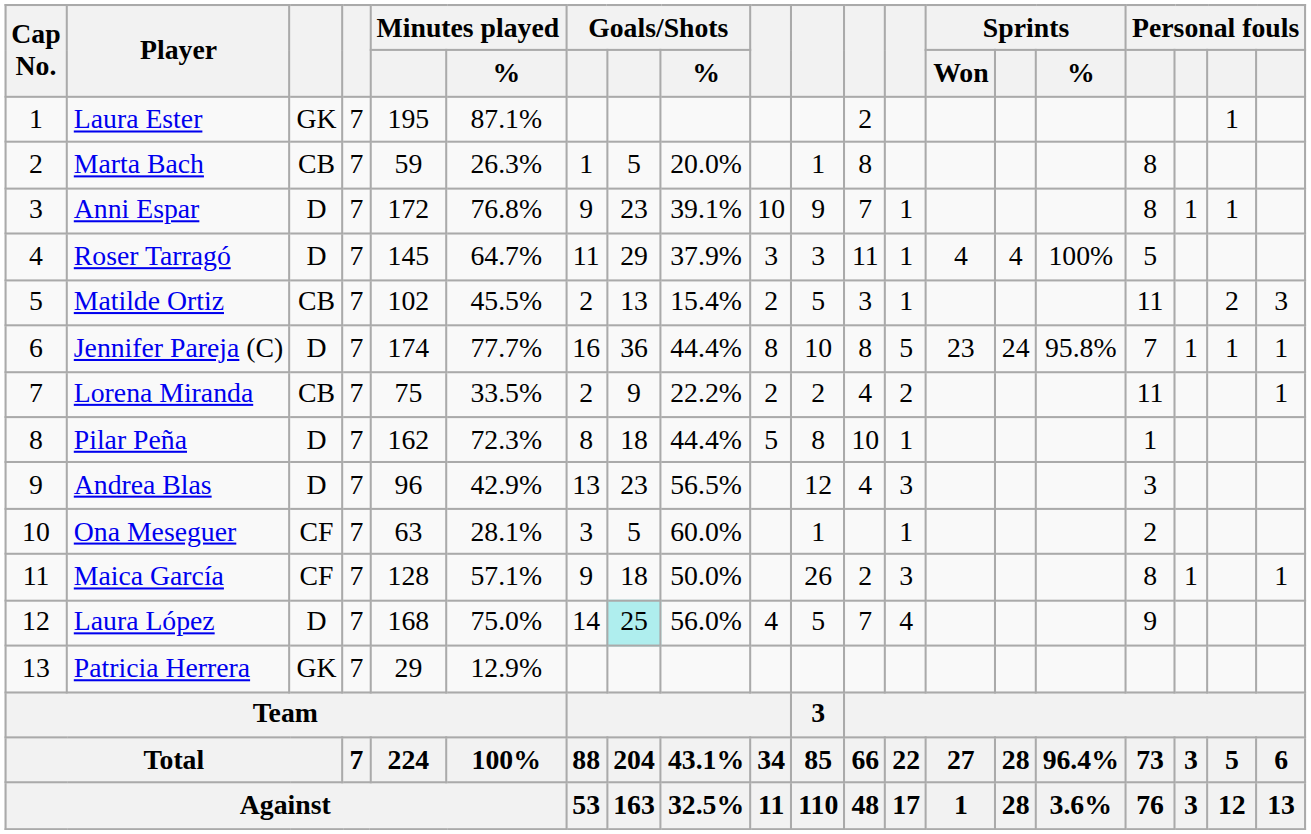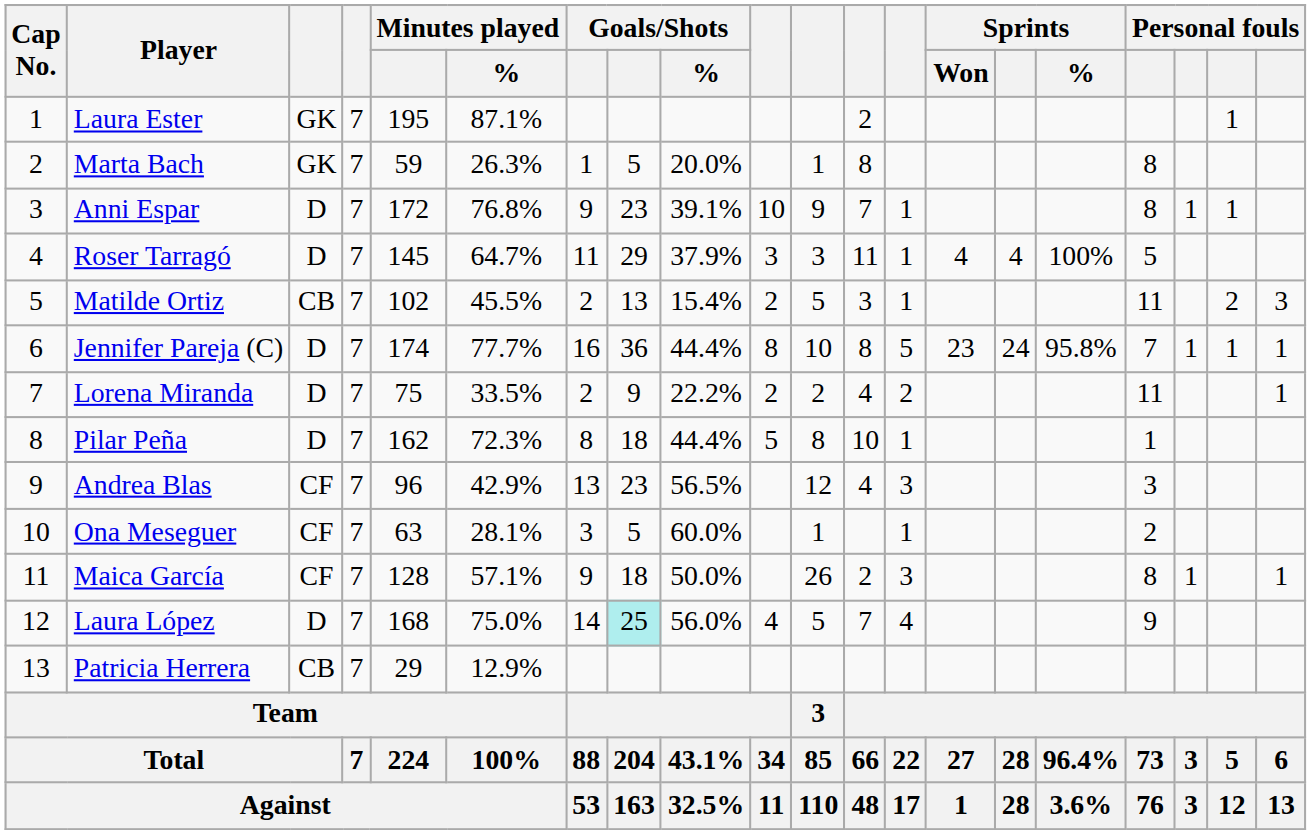Marta Bach | column 3: CB -> GK
Lorena Miranda | column 3: CB -> D
Andrea Blas | column 3: D -> CF
Patricia Herrera | column 3: GK -> CB
